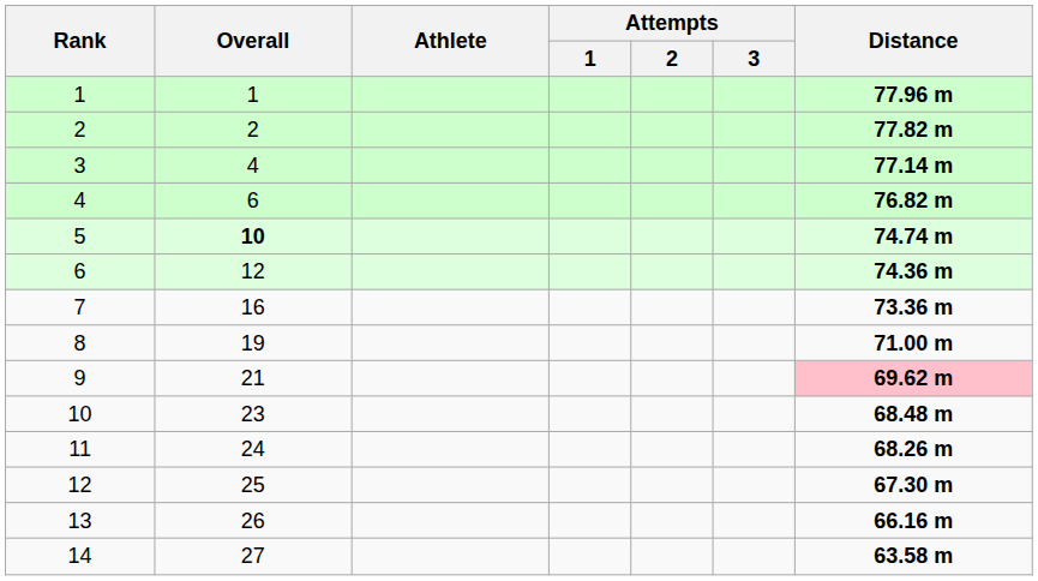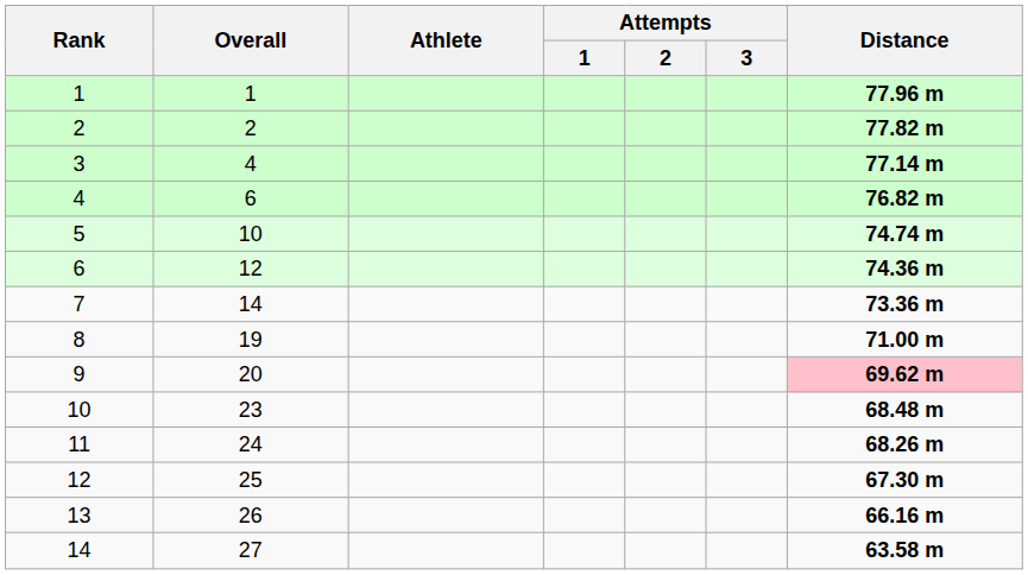5 | Overall: bold -> normal
7 | Overall: 16 -> 14
9 | Overall: 21 -> 20
